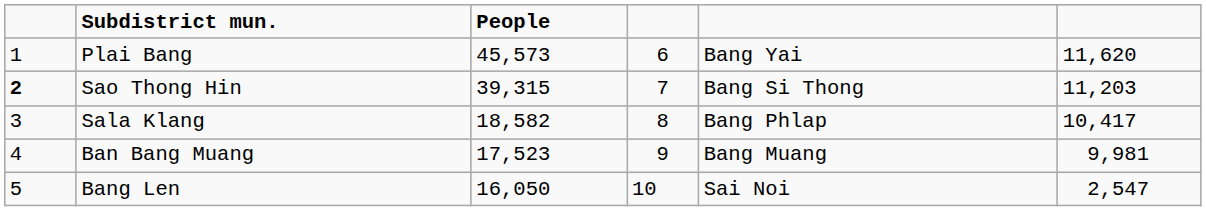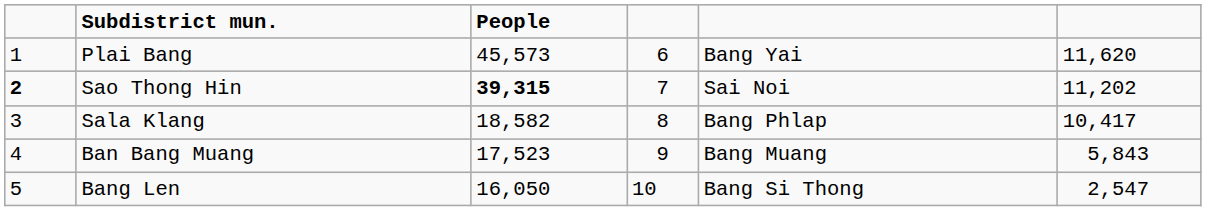Sao Thong Hin | People: normal -> bold
Sao Thong Hin | column 5: Bang Si Thong -> Sai Noi
Sao Thong Hin | column 6: 11,203 -> 11,202
Ban Bang Muang | column 6: 9,981 -> 5,843
Bang Len | column 5: Sai Noi -> Bang Si Thong
